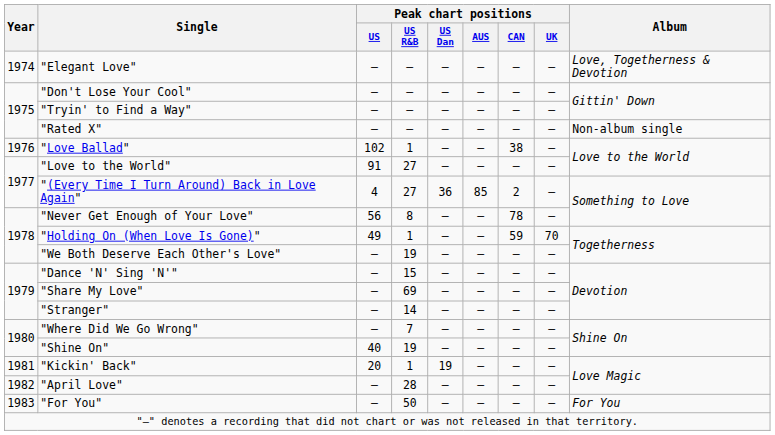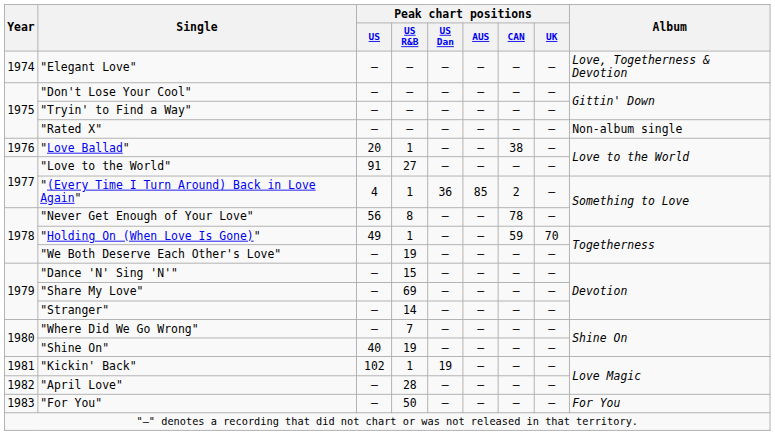"Love Ballad" | Peak chart positions / US: 102 -> 20
"(Every Time I Turn Around) Back in Love Again" | Peak chart positions / US R&B: 27 -> 1
"Kickin' Back" | Peak chart positions / US: 20 -> 102
